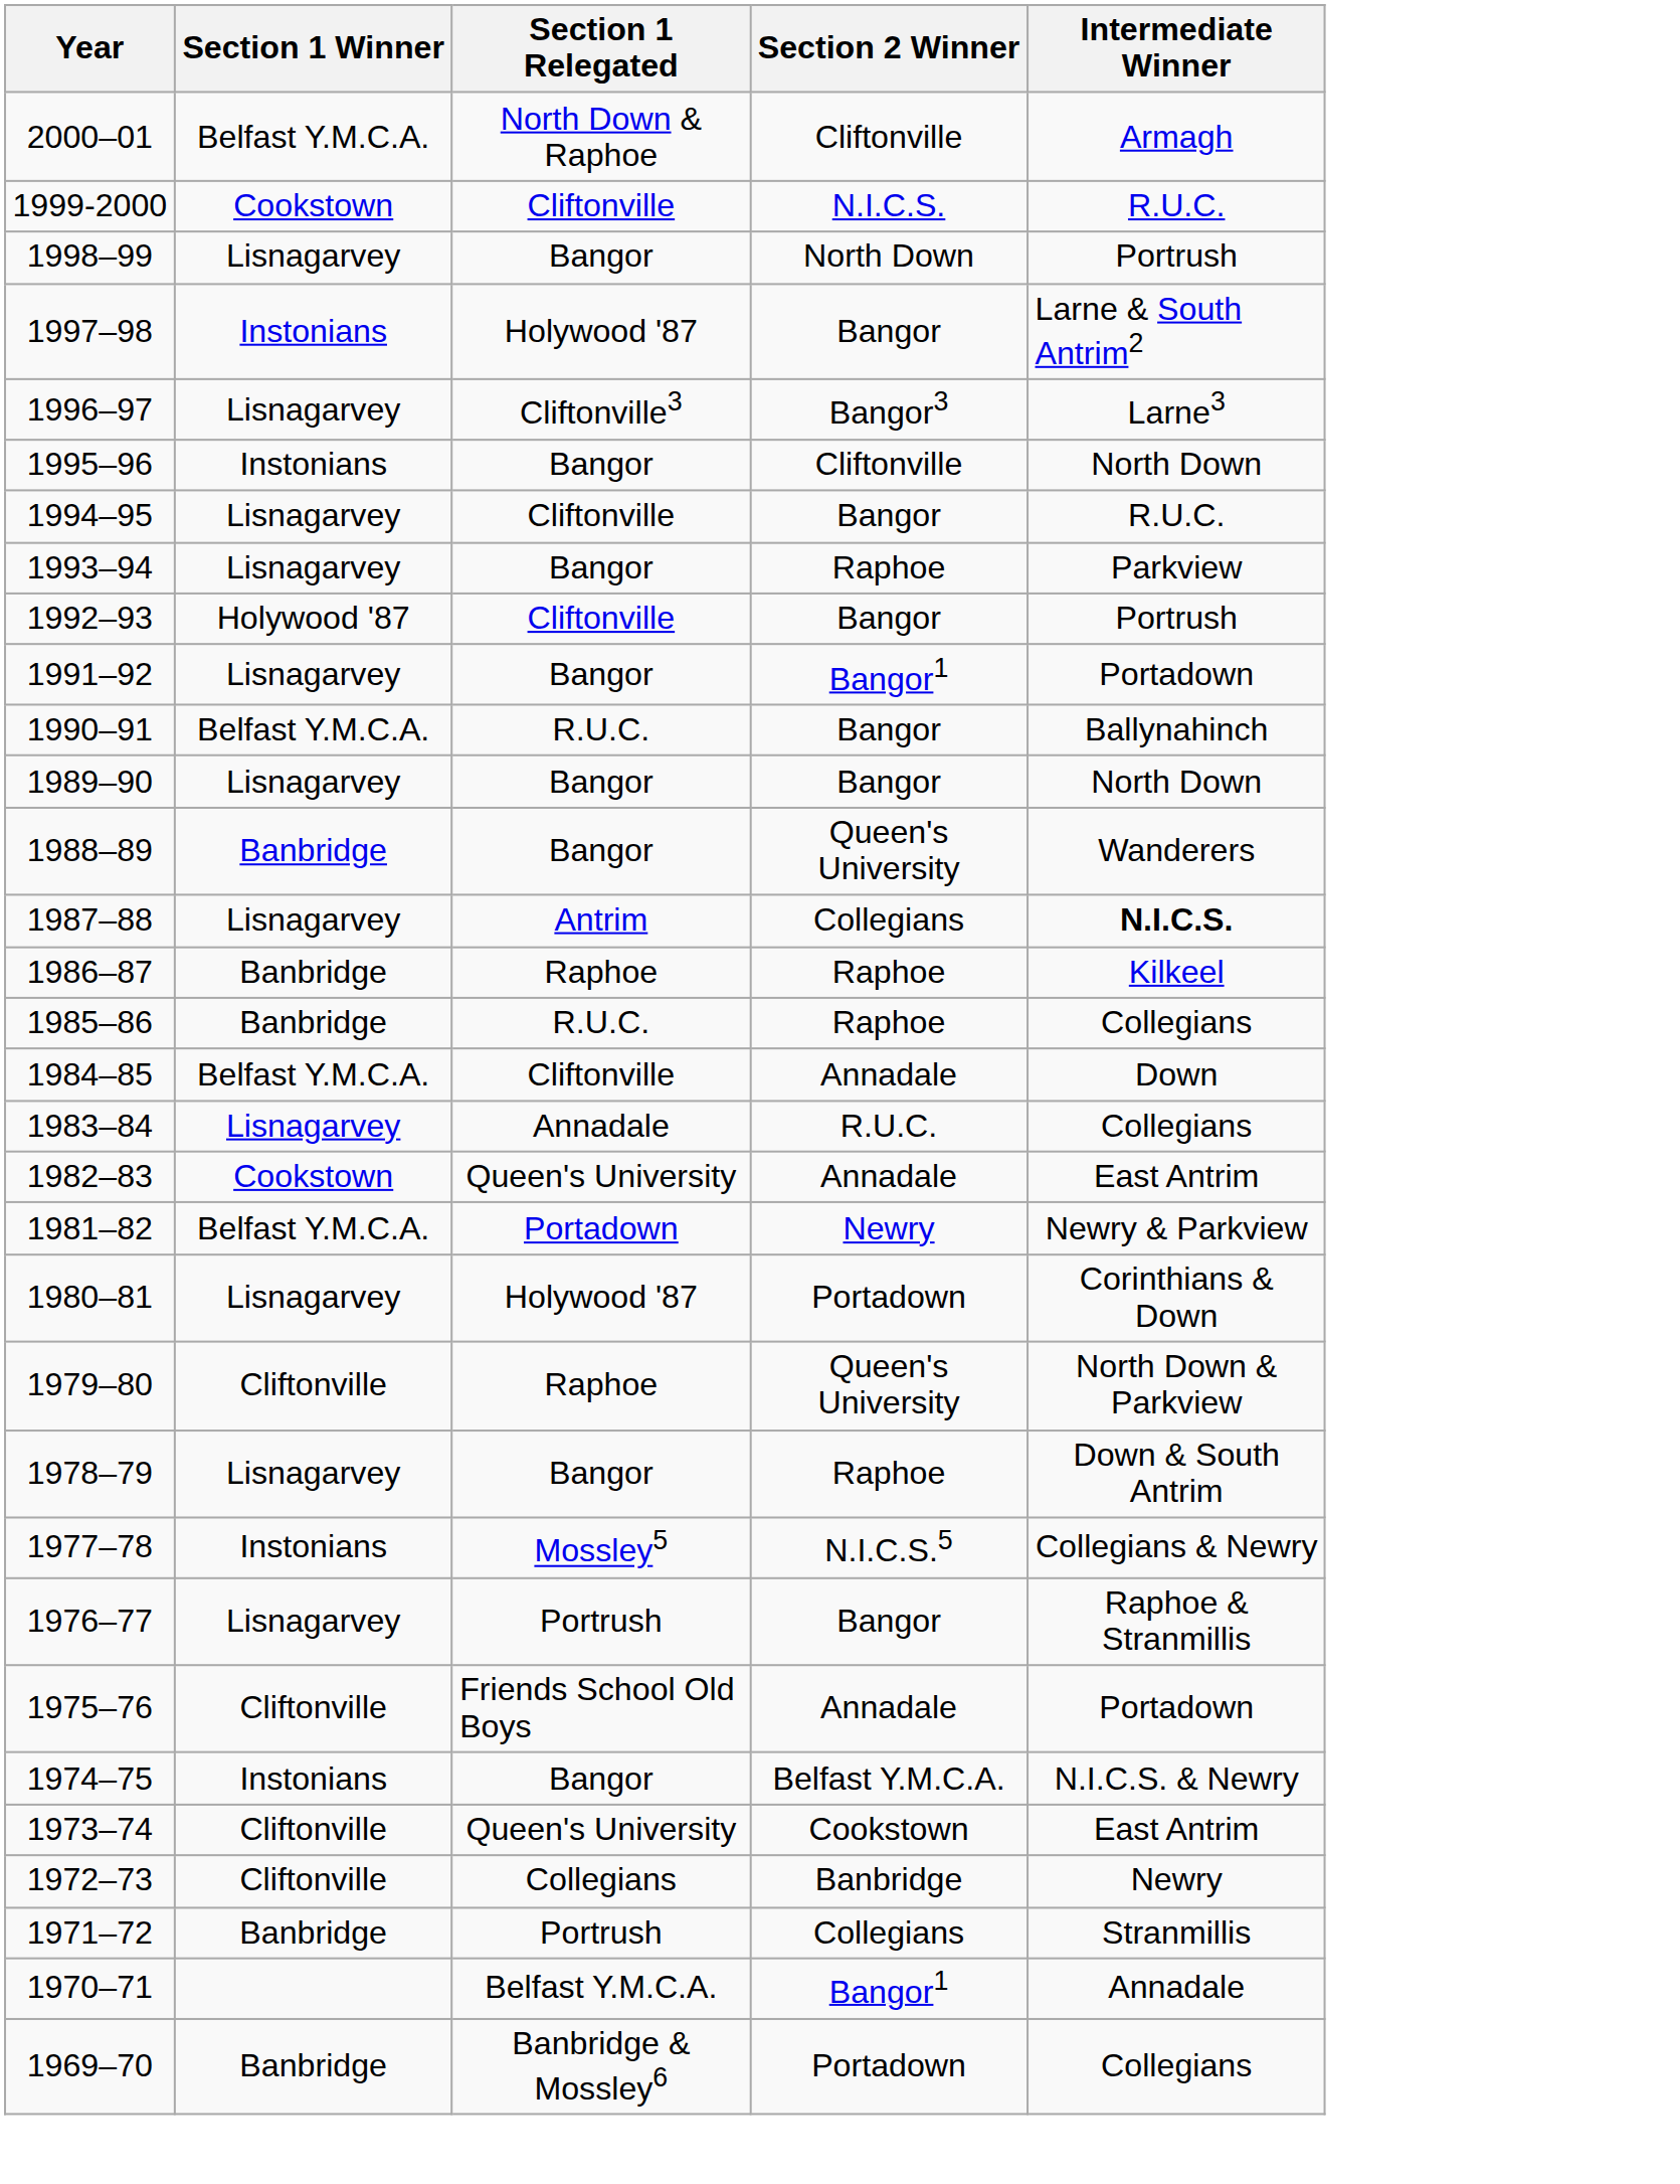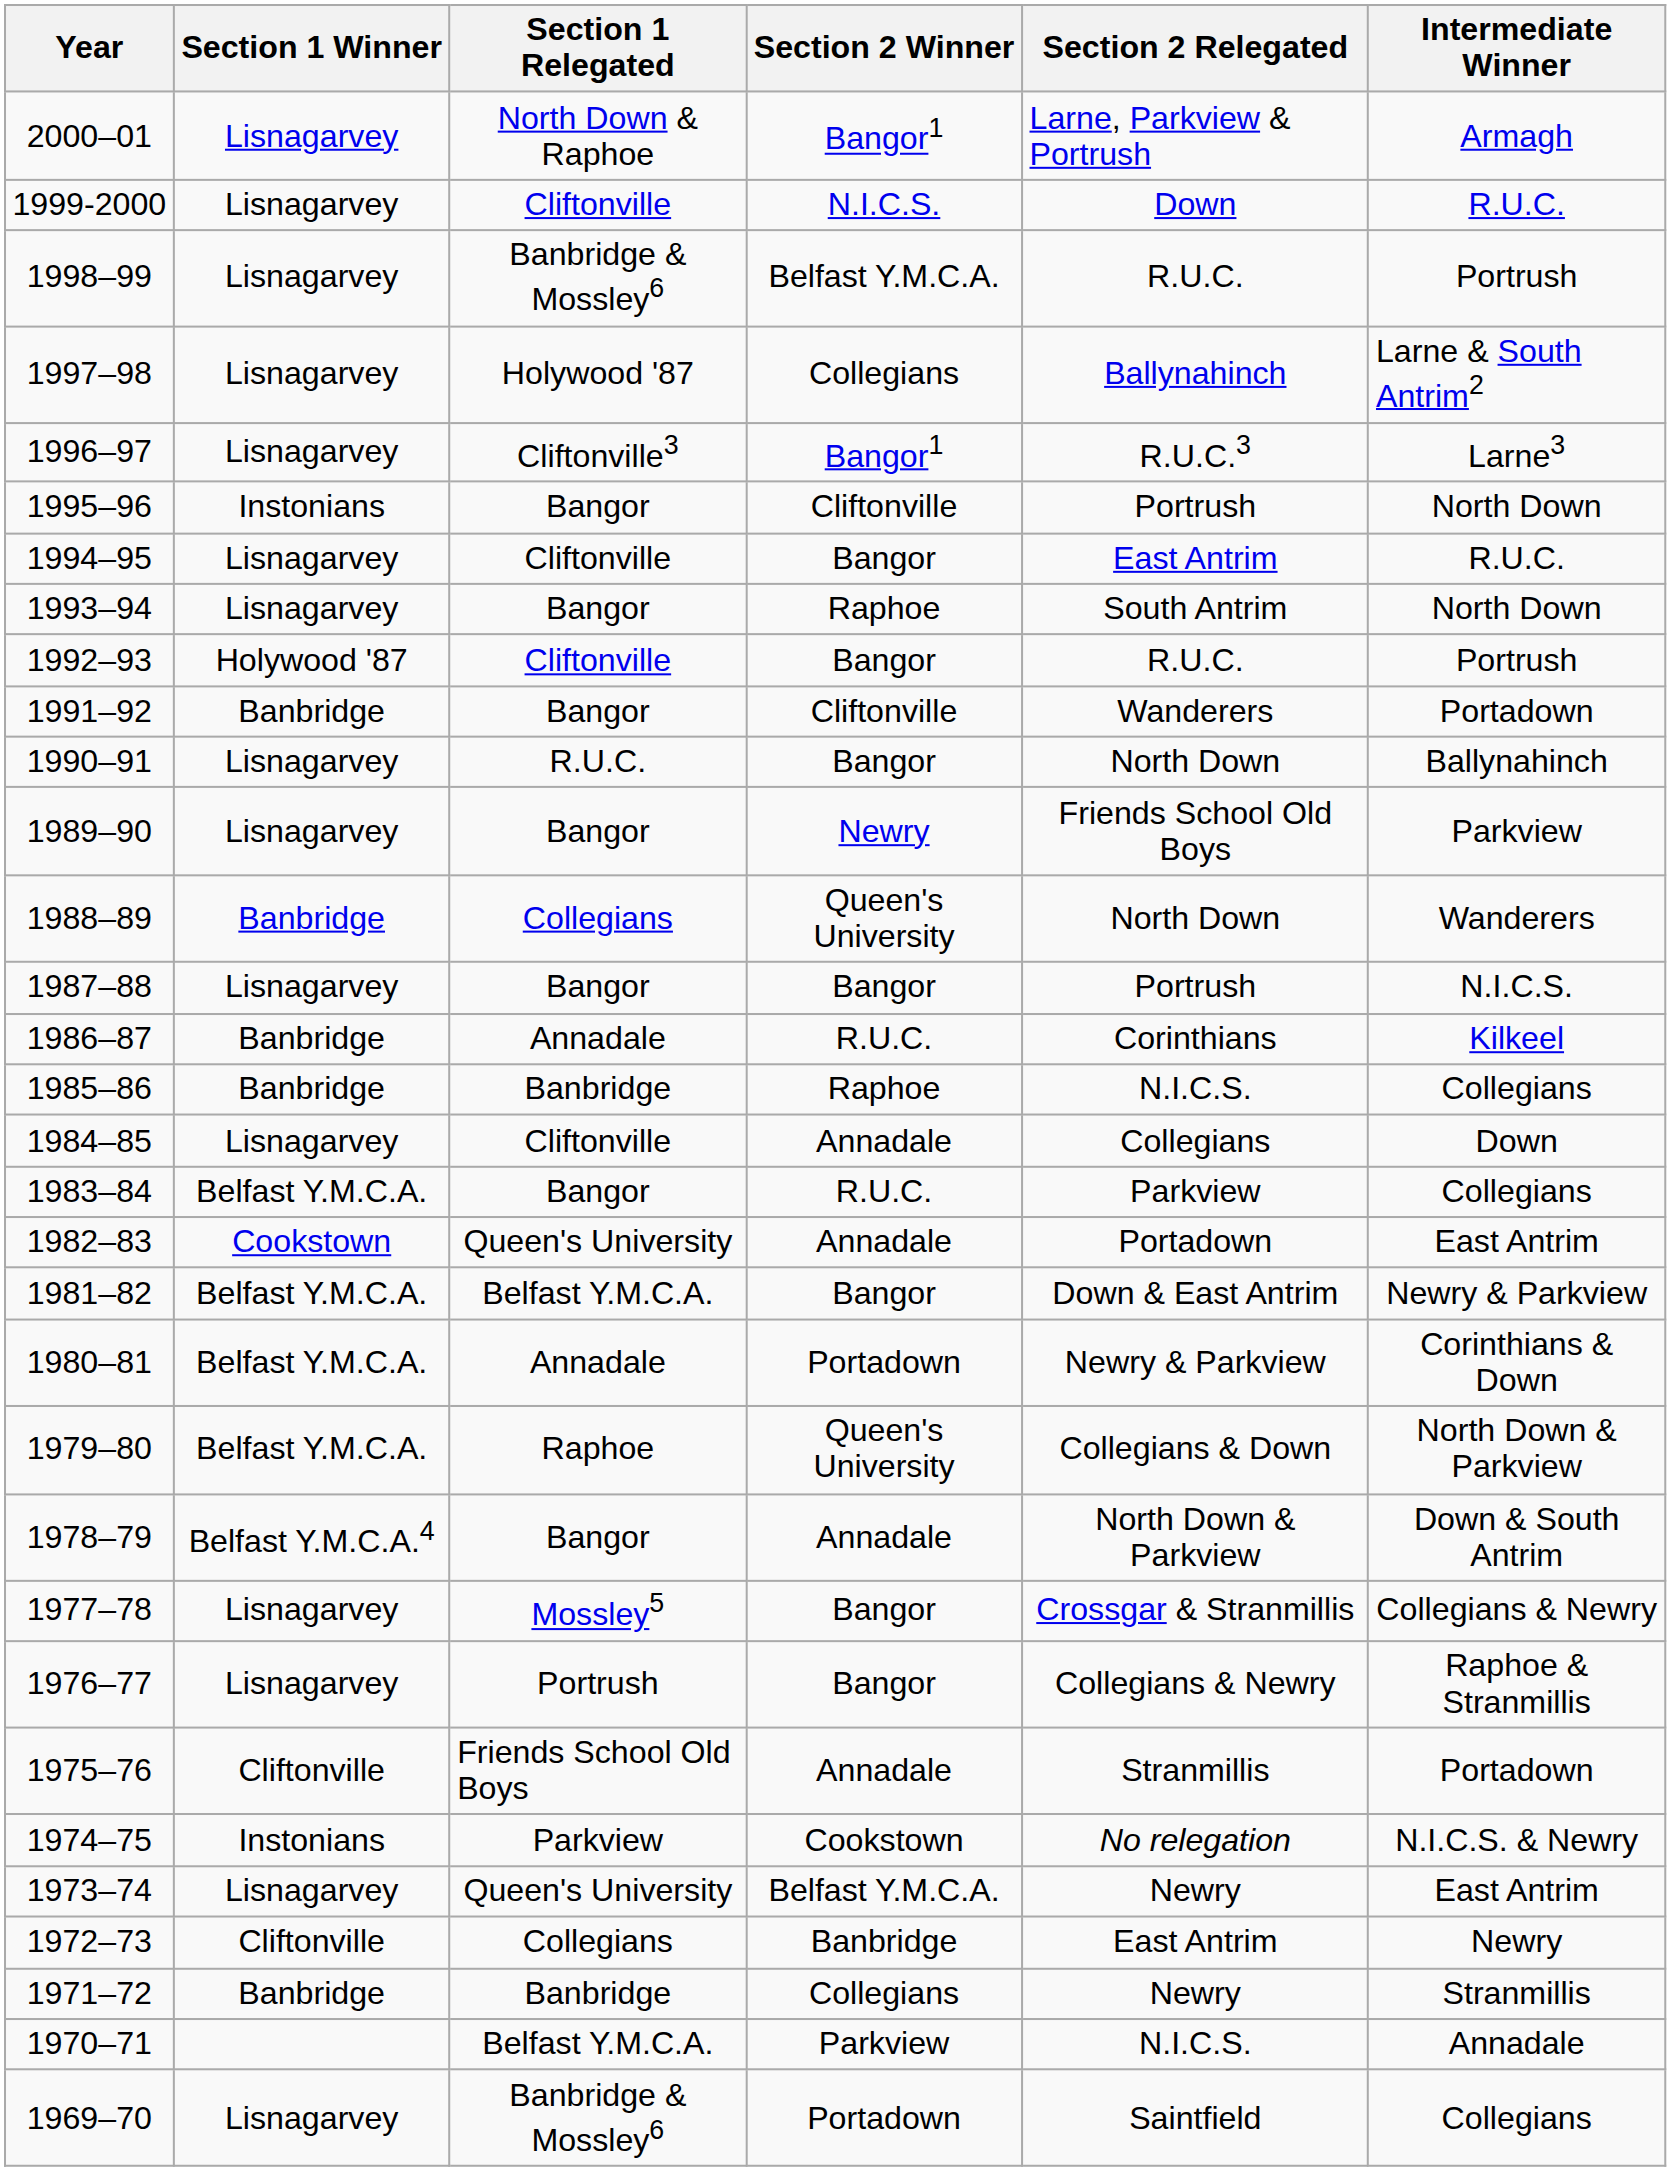+ column: Section 2 Relegated | Larne, Parkview & Portrush | Down | R.U.C. | Ballynahinch | R.U.C.3 | Portrush | East Antrim | South Antrim | R.U.C. | Wanderers | North Down | Friends School Old Boys | North Down | Portrush | Corinthians | N.I.C.S. | Collegians | Parkview | Portadown | Down & East Antrim | Newry & Parkview | Collegians & Down | North Down & Parkview | Crossgar & Stranmillis | Collegians & Newry | Stranmillis | No relegation | Newry | East Antrim | Newry | N.I.C.S. | Saintfield
2000–01 | Section 1 Winner: Belfast Y.M.C.A. -> Lisnagarvey
2000–01 | Section 2 Winner: Cliftonville -> Bangor1
1999-2000 | Section 1 Winner: Cookstown -> Lisnagarvey
1998–99 | Section 1 Relegated: Bangor -> Banbridge & Mossley6
1998–99 | Section 2 Winner: North Down -> Belfast Y.M.C.A.
1997–98 | Section 1 Winner: Instonians -> Lisnagarvey
1997–98 | Section 2 Winner: Bangor -> Collegians
1996–97 | Section 2 Winner: Bangor3 -> Bangor1
1993–94 | Intermediate Winner: Parkview -> North Down
1991–92 | Section 1 Winner: Lisnagarvey -> Banbridge
1991–92 | Section 2 Winner: Bangor1 -> Cliftonville
1990–91 | Section 1 Winner: Belfast Y.M.C.A. -> Lisnagarvey
1989–90 | Section 2 Winner: Bangor -> Newry
1989–90 | Intermediate Winner: North Down -> Parkview
1988–89 | Section 1 Relegated: Bangor -> Collegians
1987–88 | Section 1 Relegated: Antrim -> Bangor
1987–88 | Section 2 Winner: Collegians -> Bangor
1987–88 | Intermediate Winner: bold -> normal
1986–87 | Section 1 Relegated: Raphoe -> Annadale
1986–87 | Section 2 Winner: Raphoe -> R.U.C.
1985–86 | Section 1 Relegated: R.U.C. -> Banbridge
1984–85 | Section 1 Winner: Belfast Y.M.C.A. -> Lisnagarvey
1983–84 | Section 1 Winner: Lisnagarvey -> Belfast Y.M.C.A.
1983–84 | Section 1 Relegated: Annadale -> Bangor
1981–82 | Section 1 Relegated: Portadown -> Belfast Y.M.C.A.
1981–82 | Section 2 Winner: Newry -> Bangor
1980–81 | Section 1 Winner: Lisnagarvey -> Belfast Y.M.C.A.
1980–81 | Section 1 Relegated: Holywood '87 -> Annadale
1979–80 | Section 1 Winner: Cliftonville -> Belfast Y.M.C.A.
1978–79 | Section 1 Winner: Lisnagarvey -> Belfast Y.M.C.A.4
1978–79 | Section 2 Winner: Raphoe -> Annadale
1977–78 | Section 1 Winner: Instonians -> Lisnagarvey
1977–78 | Section 2 Winner: N.I.C.S.5 -> Bangor
1974–75 | Section 1 Relegated: Bangor -> Parkview
1974–75 | Section 2 Winner: Belfast Y.M.C.A. -> Cookstown
1973–74 | Section 1 Winner: Cliftonville -> Lisnagarvey
1973–74 | Section 2 Winner: Cookstown -> Belfast Y.M.C.A.
1971–72 | Section 1 Relegated: Portrush -> Banbridge
1970–71 | Section 2 Winner: Bangor1 -> Parkview
1969–70 | Section 1 Winner: Banbridge -> Lisnagarvey
